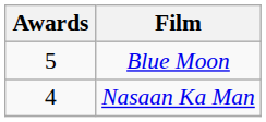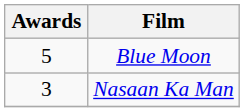Nasaan Ka Man | Awards: 4 -> 3
